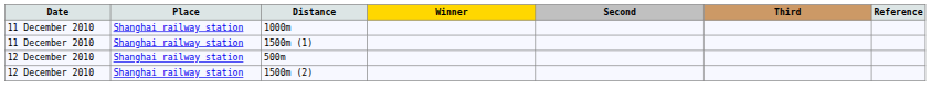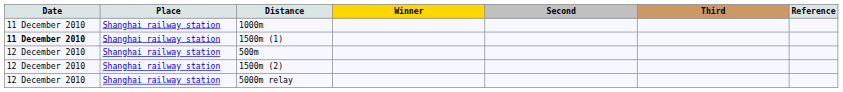1500m (1) | Date: normal -> bold
+ row: 12 December 2010 | Shanghai railway station | 5000m relay
